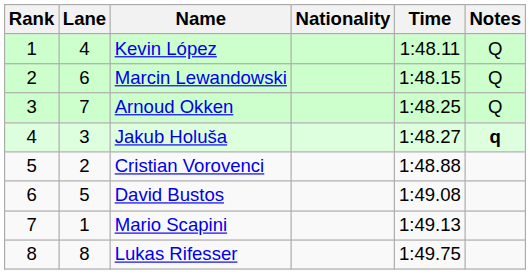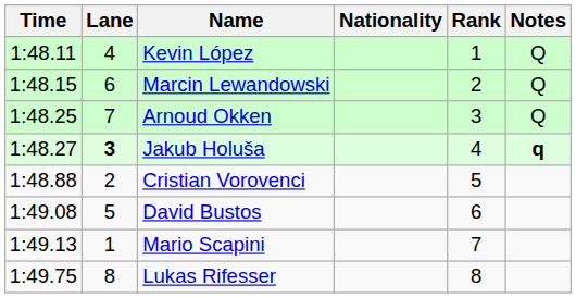columns swapped: Rank <-> Time
Jakub Holuša | Lane: normal -> bold
